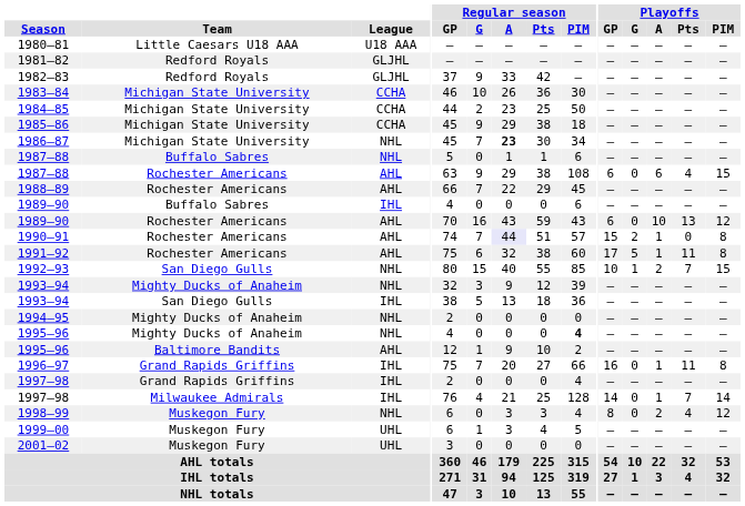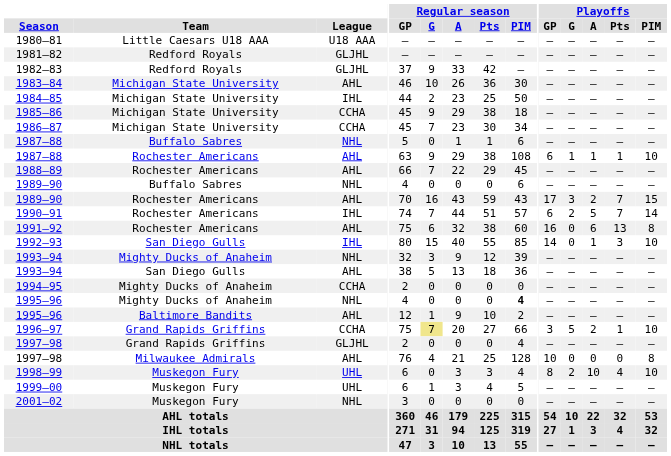1983–84 | League: CCHA -> AHL
1984–85 | League: CCHA -> IHL
1986–87 | League: NHL -> CCHA
1986–87 | Regular season / A: bold -> normal
1987–88 / Rochester Americans | Playoffs / G: 0 -> 1
1987–88 / Rochester Americans | Playoffs / A: 6 -> 1
1987–88 / Rochester Americans | Playoffs / Pts: 4 -> 1
1987–88 / Rochester Americans | Playoffs / PIM: 15 -> 10
1989–90 / Buffalo Sabres | League: IHL -> NHL
1989–90 / Rochester Americans | Playoffs / GP: 6 -> 17
1989–90 / Rochester Americans | Playoffs / G: 0 -> 3
1989–90 / Rochester Americans | Playoffs / A: 10 -> 2
1989–90 / Rochester Americans | Playoffs / Pts: 13 -> 7
1989–90 / Rochester Americans | Playoffs / PIM: 12 -> 15
1990–91 | League: AHL -> IHL
1990–91 | Regular season / A: lavender background -> no background
1990–91 | Playoffs / GP: 15 -> 6
1990–91 | Playoffs / A: 1 -> 5
1990–91 | Playoffs / Pts: 0 -> 7
1990–91 | Playoffs / PIM: 8 -> 14
1991–92 | Playoffs / GP: 17 -> 16
1991–92 | Playoffs / G: 5 -> 0
1991–92 | Playoffs / A: 1 -> 6
1991–92 | Playoffs / Pts: 11 -> 13
1992–93 | League: NHL -> IHL
1992–93 | Playoffs / GP: 10 -> 14
1992–93 | Playoffs / G: 1 -> 0
1992–93 | Playoffs / A: 2 -> 1
1992–93 | Playoffs / Pts: 7 -> 3
1992–93 | Playoffs / PIM: 15 -> 10
1993–94 / San Diego Gulls | League: IHL -> AHL
1994–95 | League: NHL -> CCHA
1996–97 | League: IHL -> CCHA
1996–97 | Regular season / G: no background -> khaki background
1996–97 | Playoffs / GP: 16 -> 3
1996–97 | Playoffs / G: 0 -> 5
1996–97 | Playoffs / A: 1 -> 2
1996–97 | Playoffs / Pts: 11 -> 1
1996–97 | Playoffs / PIM: 8 -> 10
1997–98 / Grand Rapids Griffins | League: IHL -> GLJHL
1997–98 / Milwaukee Admirals | League: IHL -> AHL
1997–98 / Milwaukee Admirals | Playoffs / GP: 14 -> 10
1997–98 / Milwaukee Admirals | Playoffs / A: 1 -> 0
1997–98 / Milwaukee Admirals | Playoffs / Pts: 7 -> 0
1997–98 / Milwaukee Admirals | Playoffs / PIM: 14 -> 8
1998–99 | League: NHL -> UHL
1998–99 | Playoffs / G: 0 -> 2
1998–99 | Playoffs / A: 2 -> 10
1998–99 | Playoffs / PIM: 12 -> 10
2001–02 | League: UHL -> NHL
